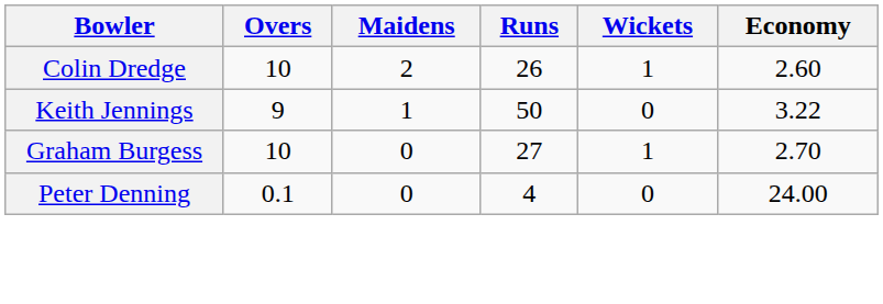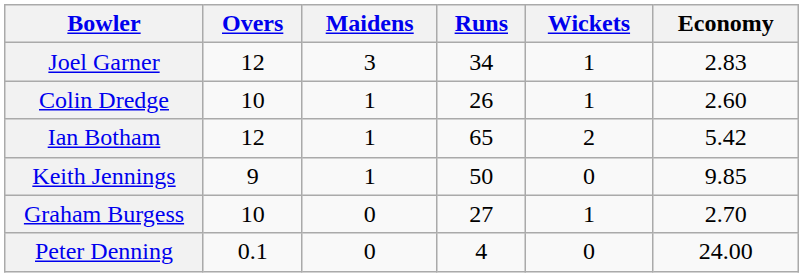+ row: Joel Garner | 12 | 3 | 34 | 1 | 2.83
Colin Dredge | Maidens: 2 -> 1
+ row: Ian Botham | 12 | 1 | 65 | 2 | 5.42
Keith Jennings | Economy: 3.22 -> 9.85
